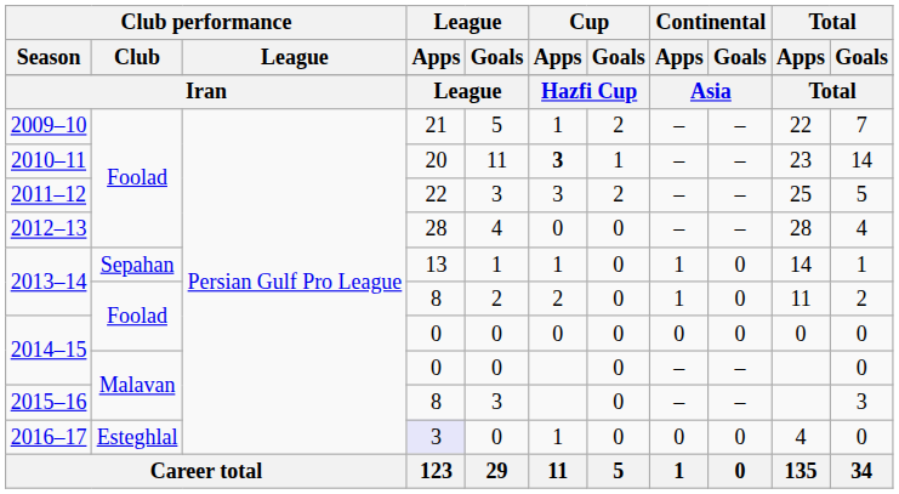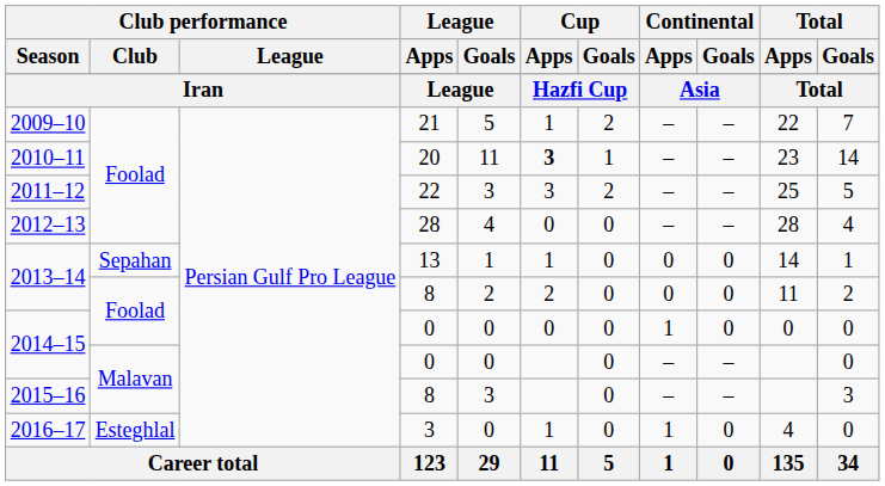2013–14 / Sepahan | Continental / Apps: 1 -> 0
2013–14 / Foolad | Continental / Apps: 1 -> 0
2014–15 / Foolad | Continental / Apps: 0 -> 1
2016–17 | League / Apps: lavender background -> no background
2016–17 | Continental / Apps: 0 -> 1
